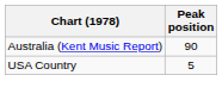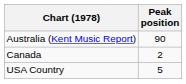+ row: Canada | 2
